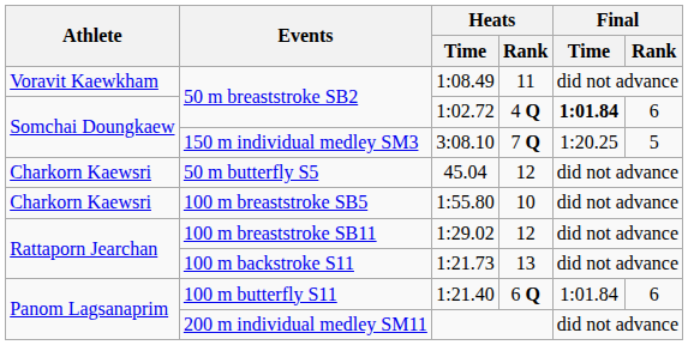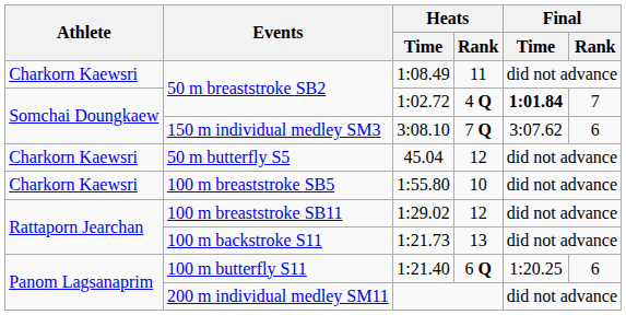1:08.49 | Athlete: Voravit Kaewkham -> Charkorn Kaewsri
1:02.72 | Final / Rank: 6 -> 7
3:08.10 | Final / Time: 1:20.25 -> 3:07.62
3:08.10 | Final / Rank: 5 -> 6
1:21.40 | Final / Time: 1:01.84 -> 1:20.25
